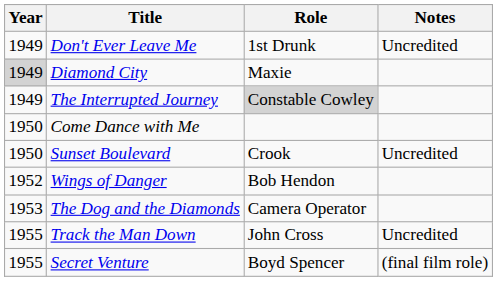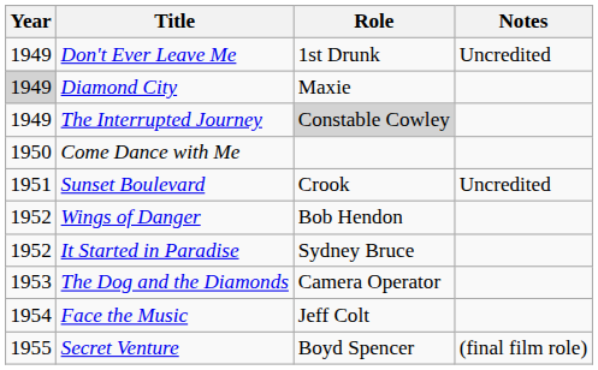Sunset Boulevard | Year: 1950 -> 1951
+ row: 1952 | It Started in Paradise | Sydney Bruce
+ row: 1954 | Face the Music | Jeff Colt
- row: 1955 | Track the Man Down | John Cross | Uncredited
